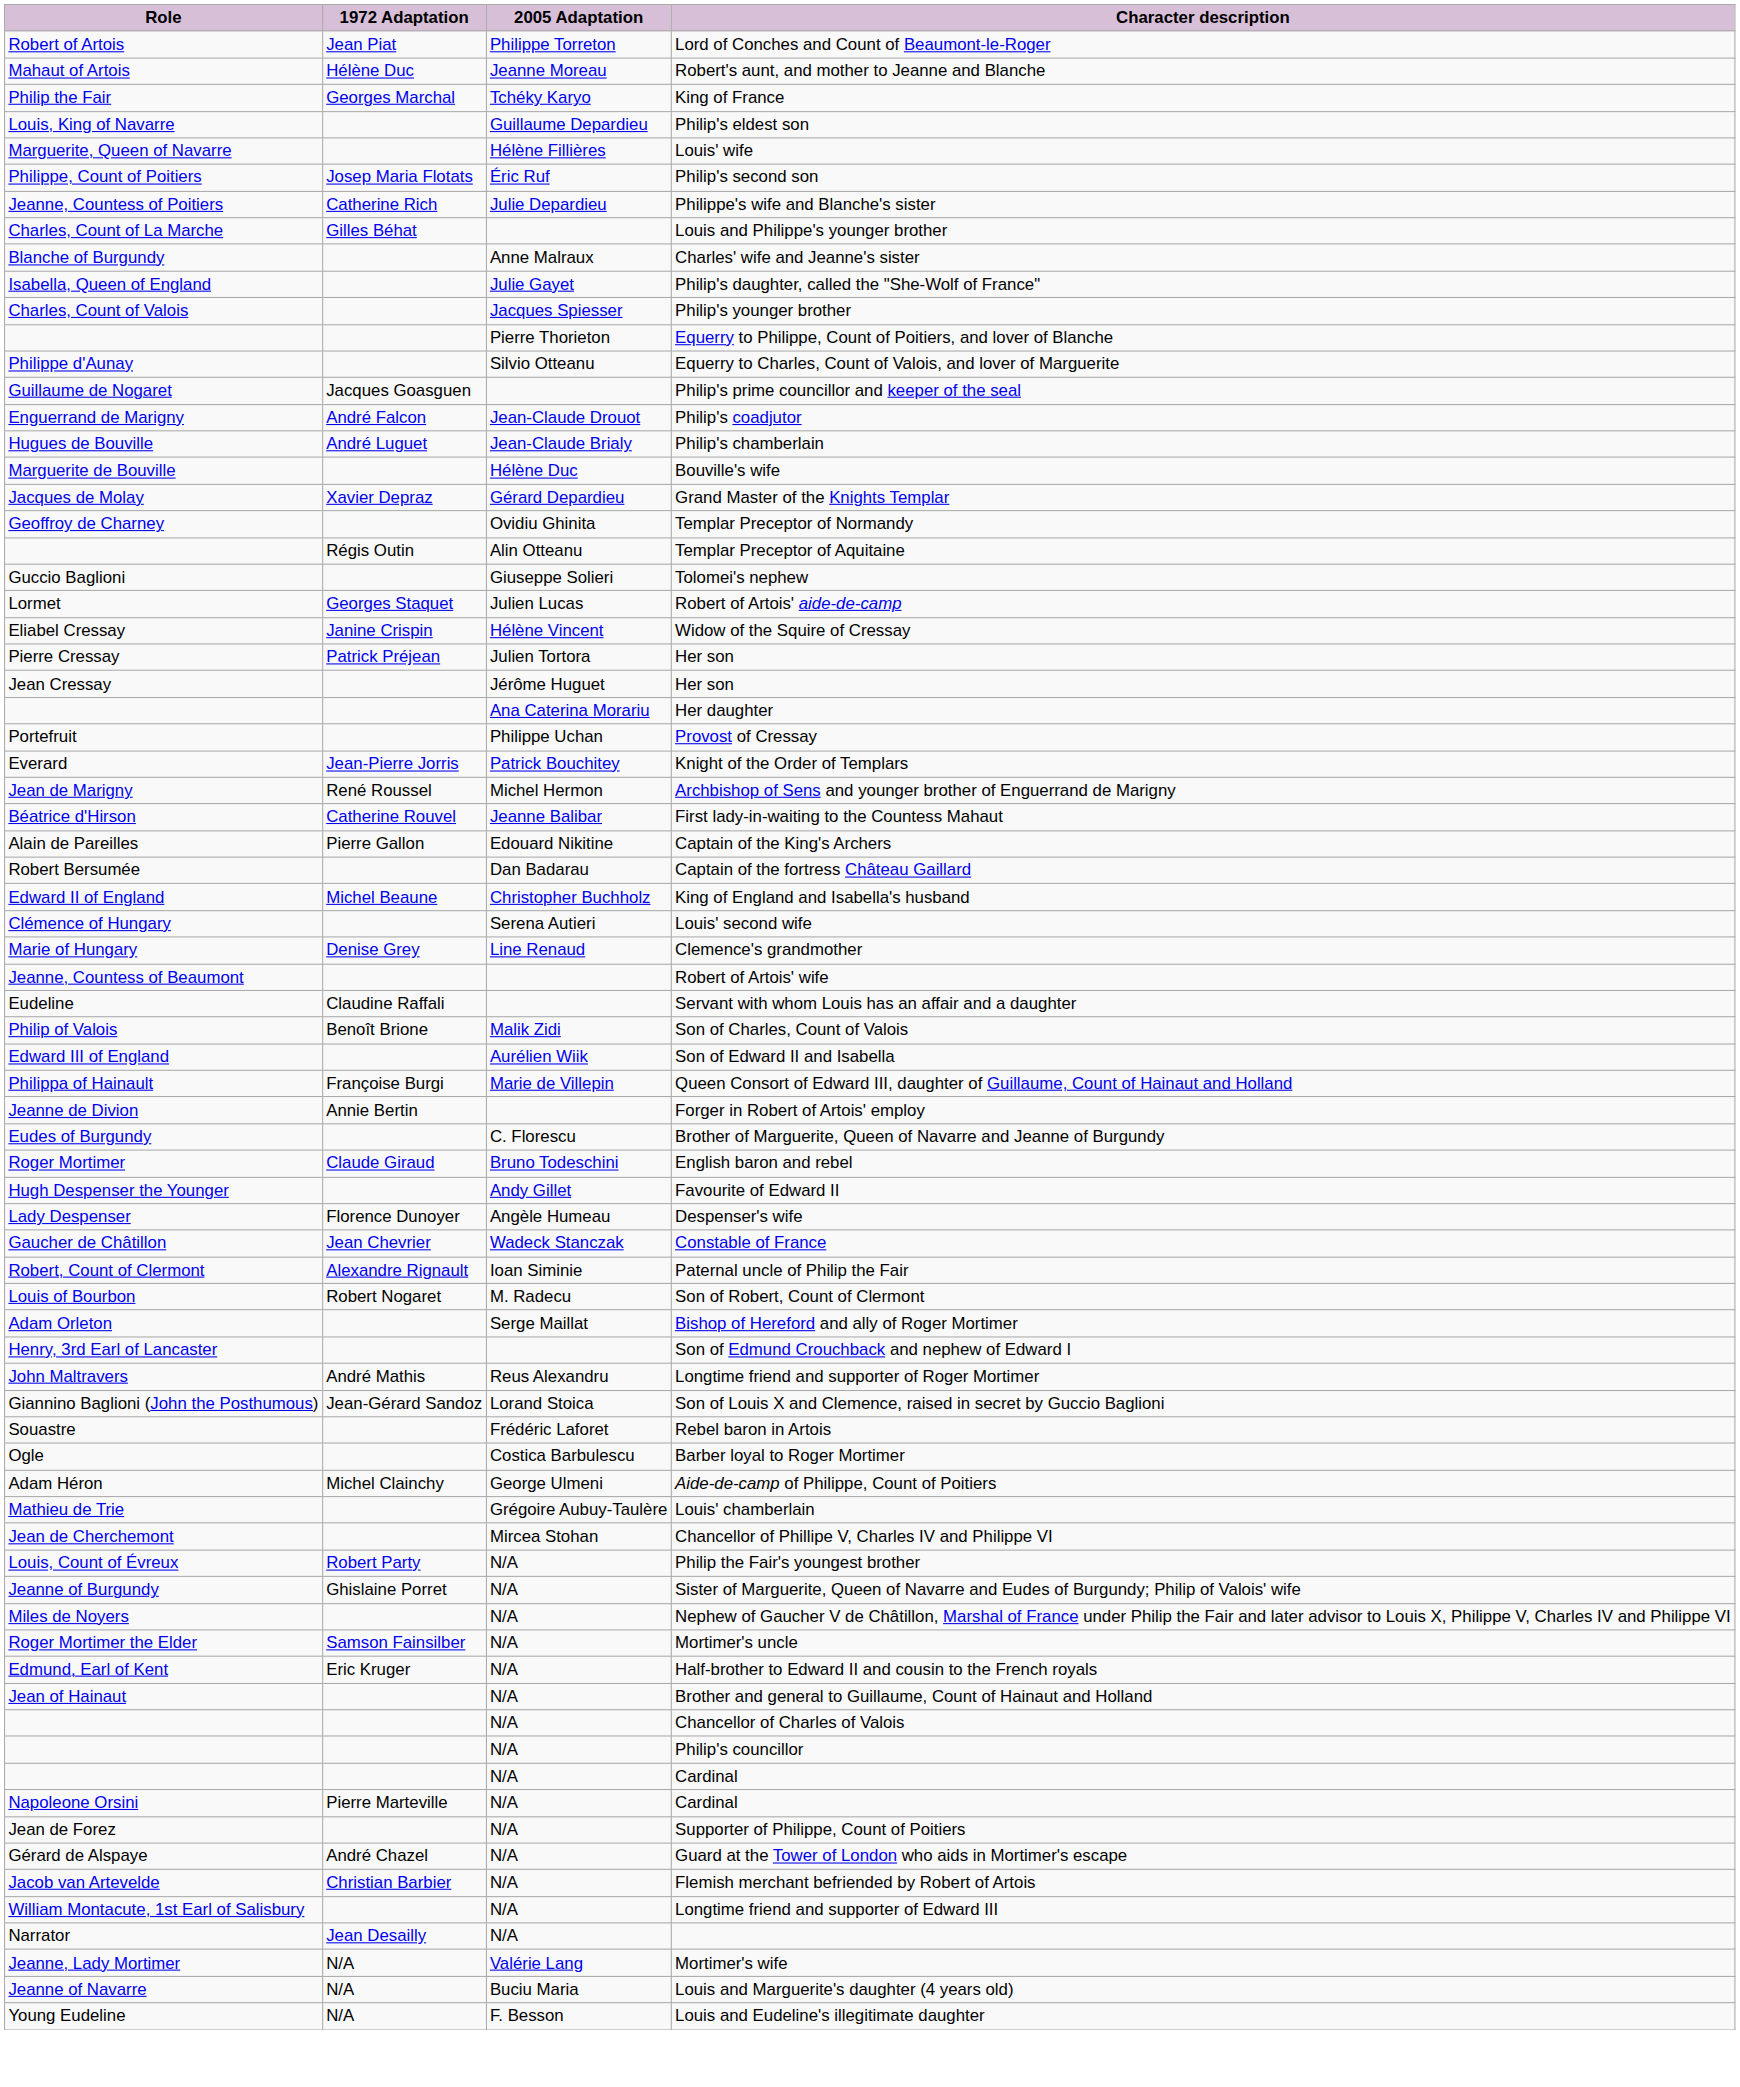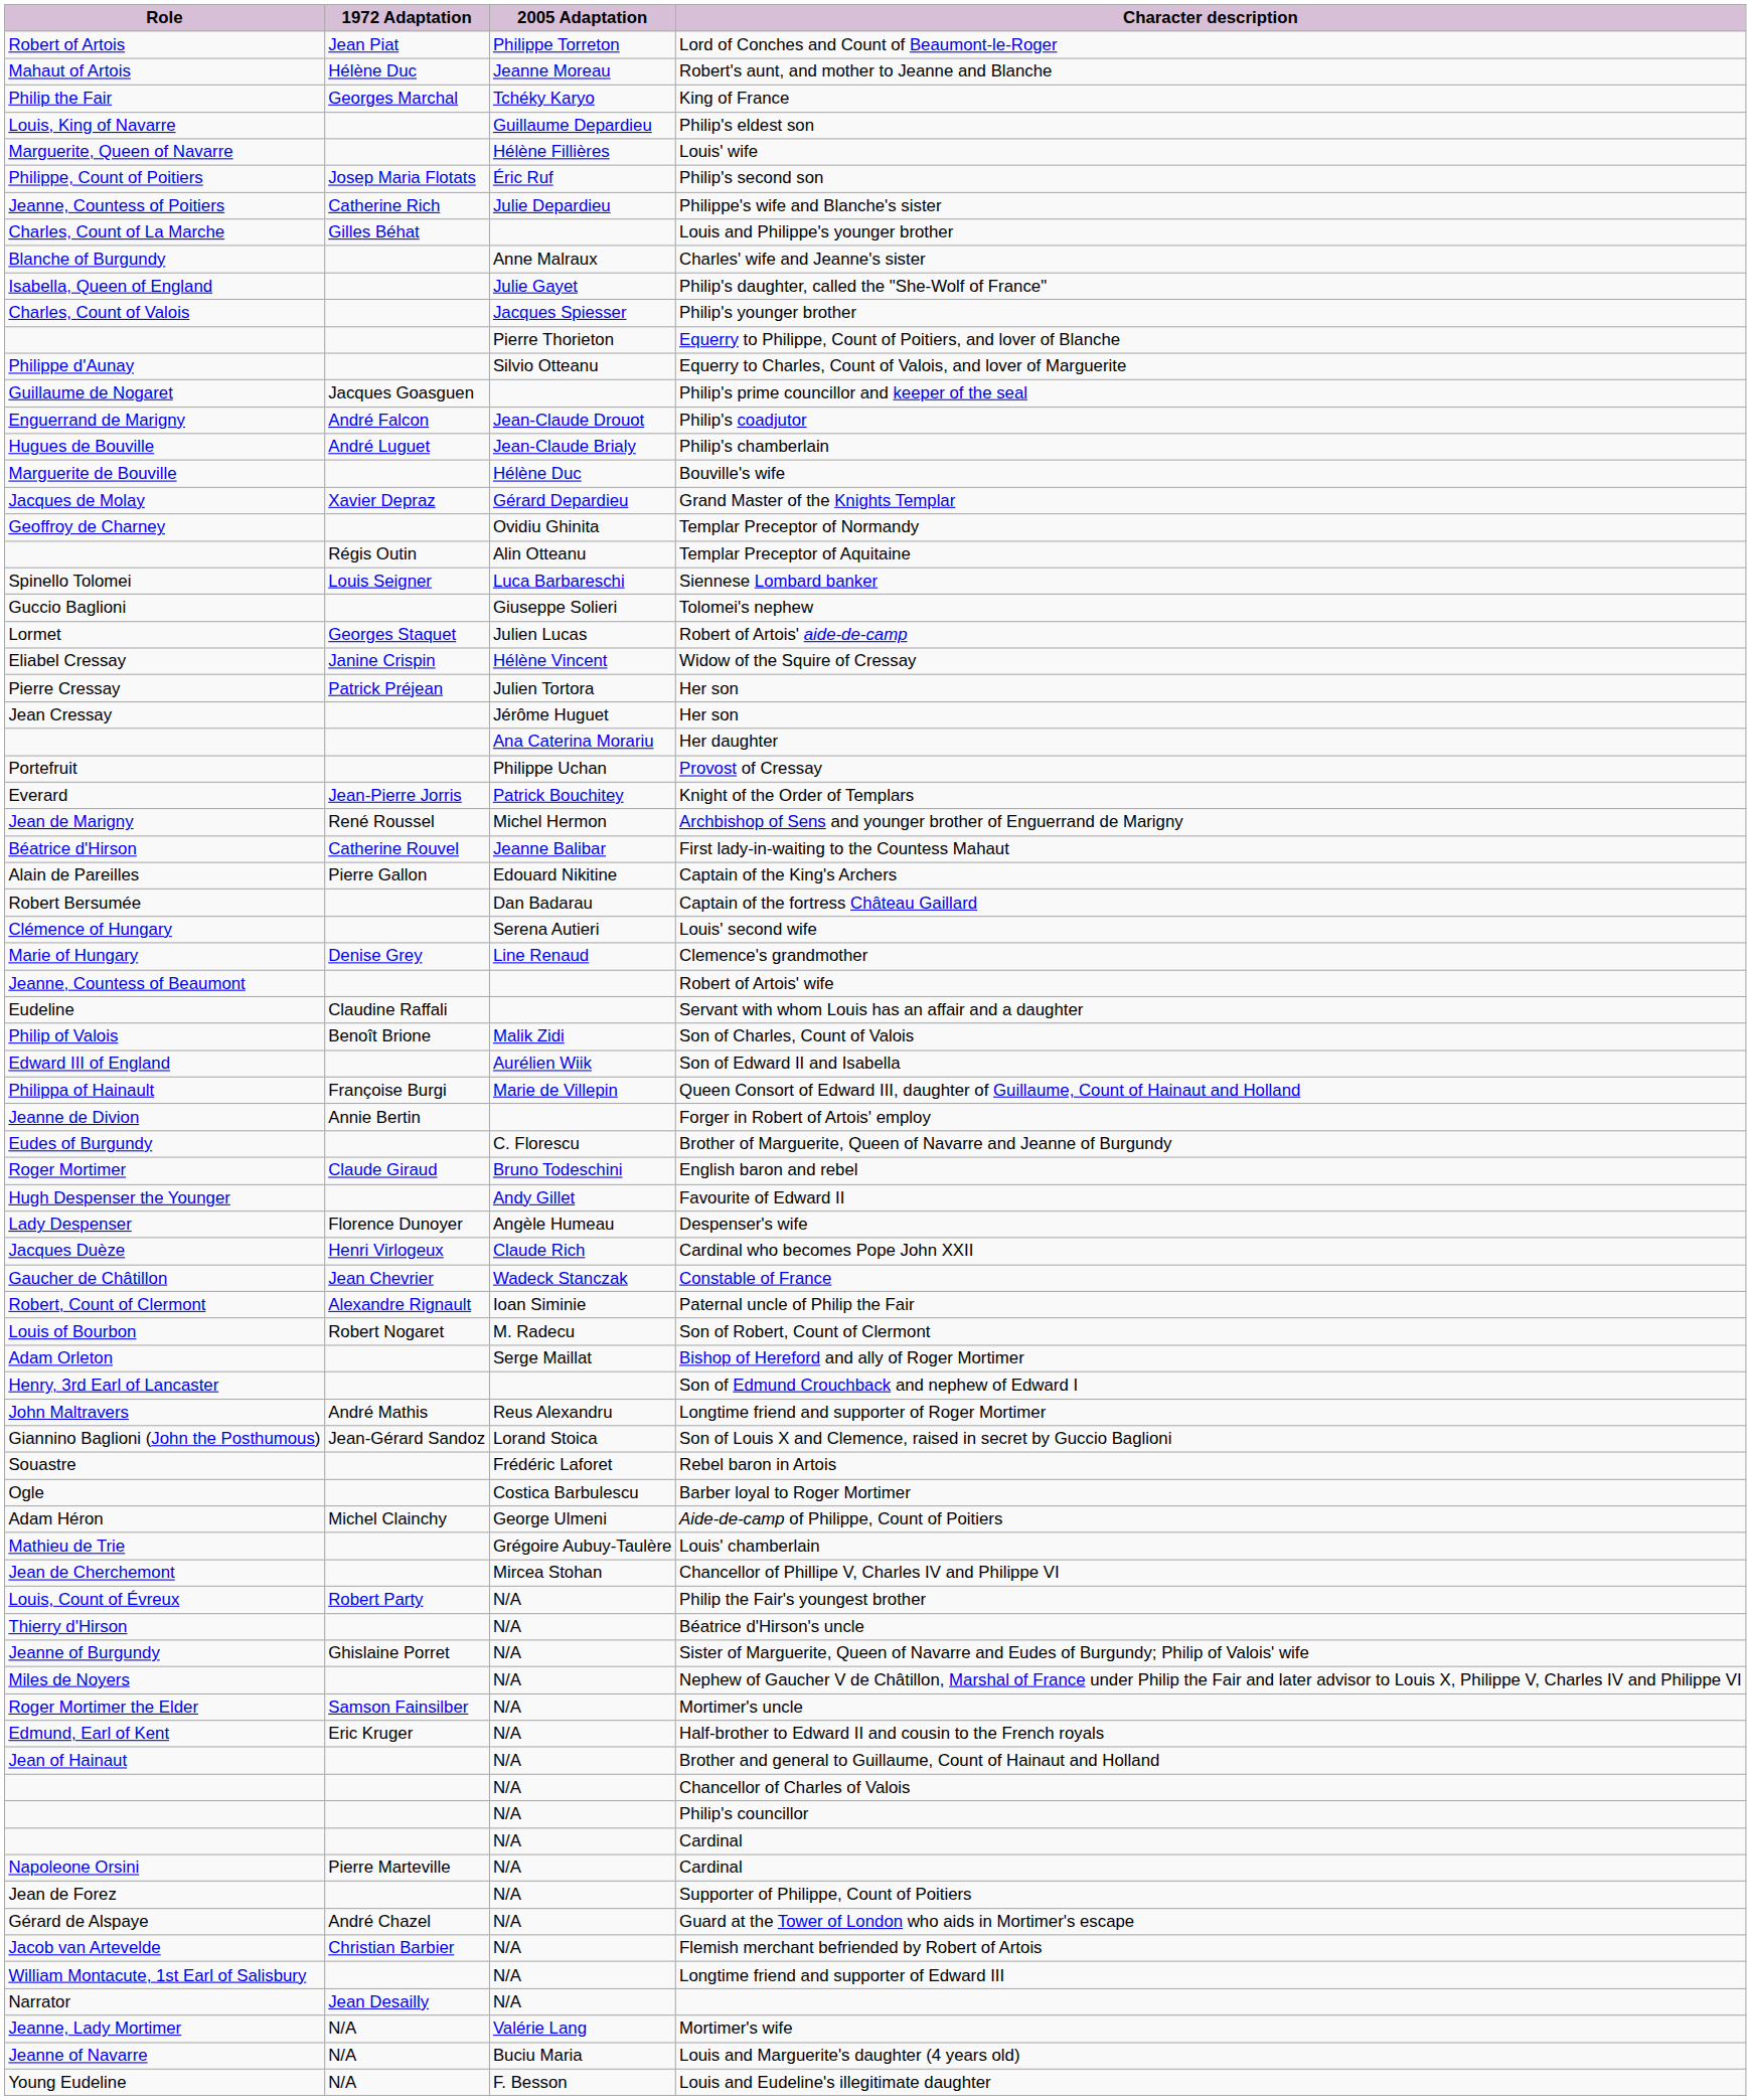+ row: Spinello Tolomei | Louis Seigner | Luca Barbareschi | Siennese Lombard banker
- row: Edward II of England | Michel Beaune | Christopher Buchholz | King of England and Isabella's husband
+ row: Jacques Duèze | Henri Virlogeux | Claude Rich | Cardinal who becomes Pope John XXII
+ row: Thierry d'Hirson | N/A | Béatrice d'Hirson's uncle
